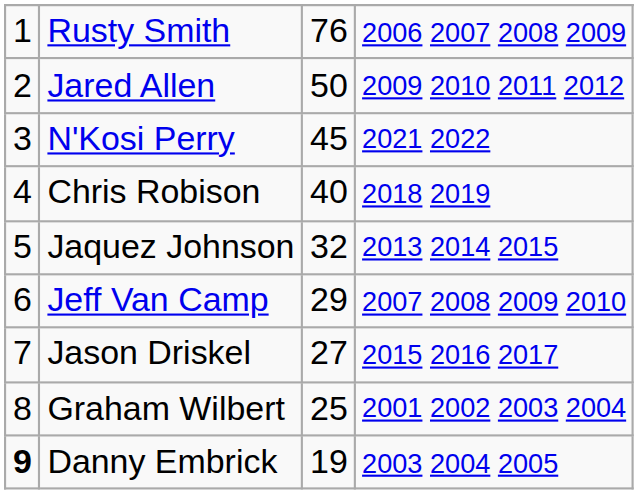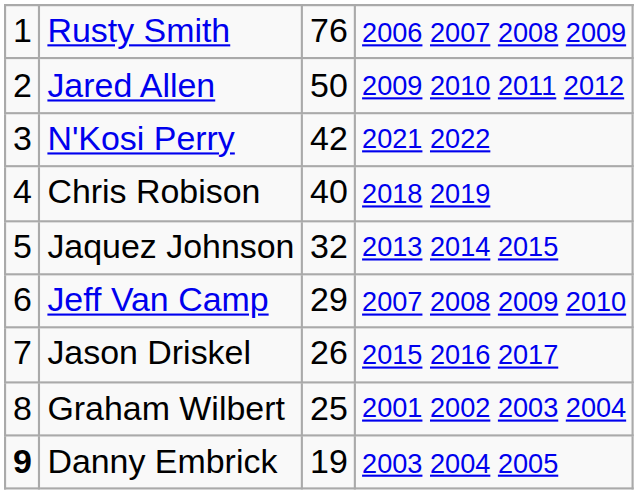N'Kosi Perry | column 3: 45 -> 42
Jason Driskel | column 3: 27 -> 26
